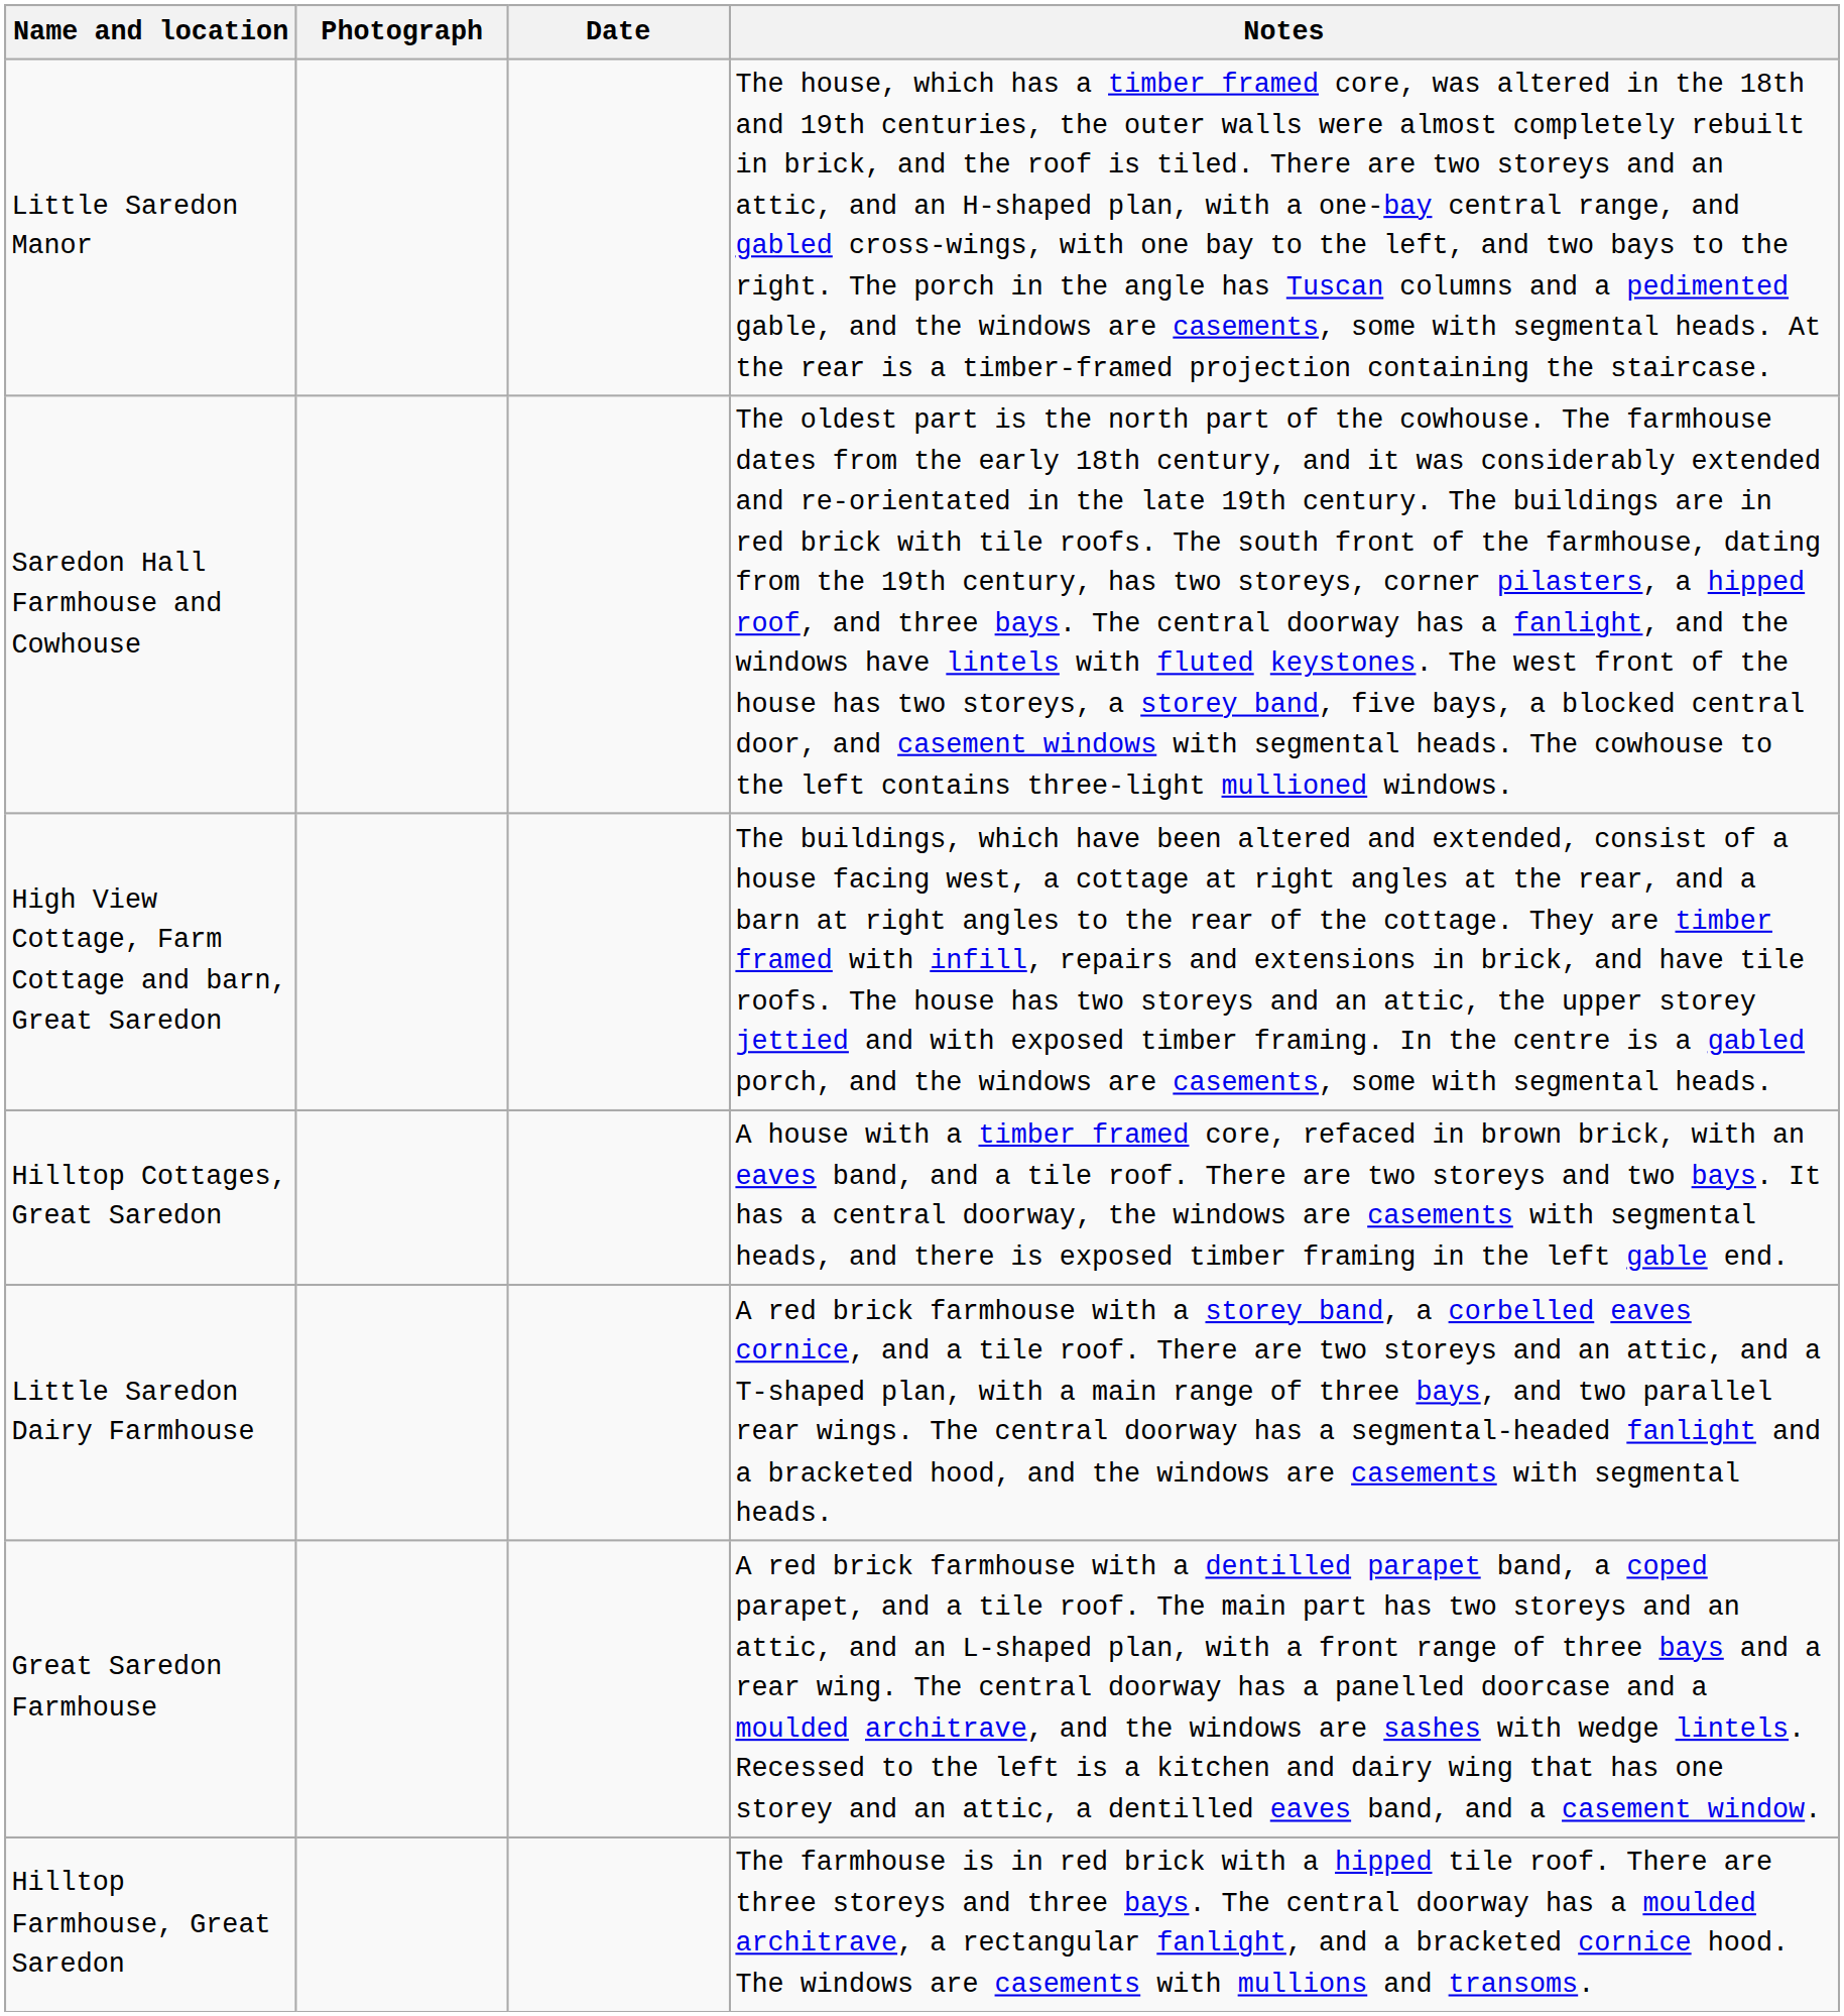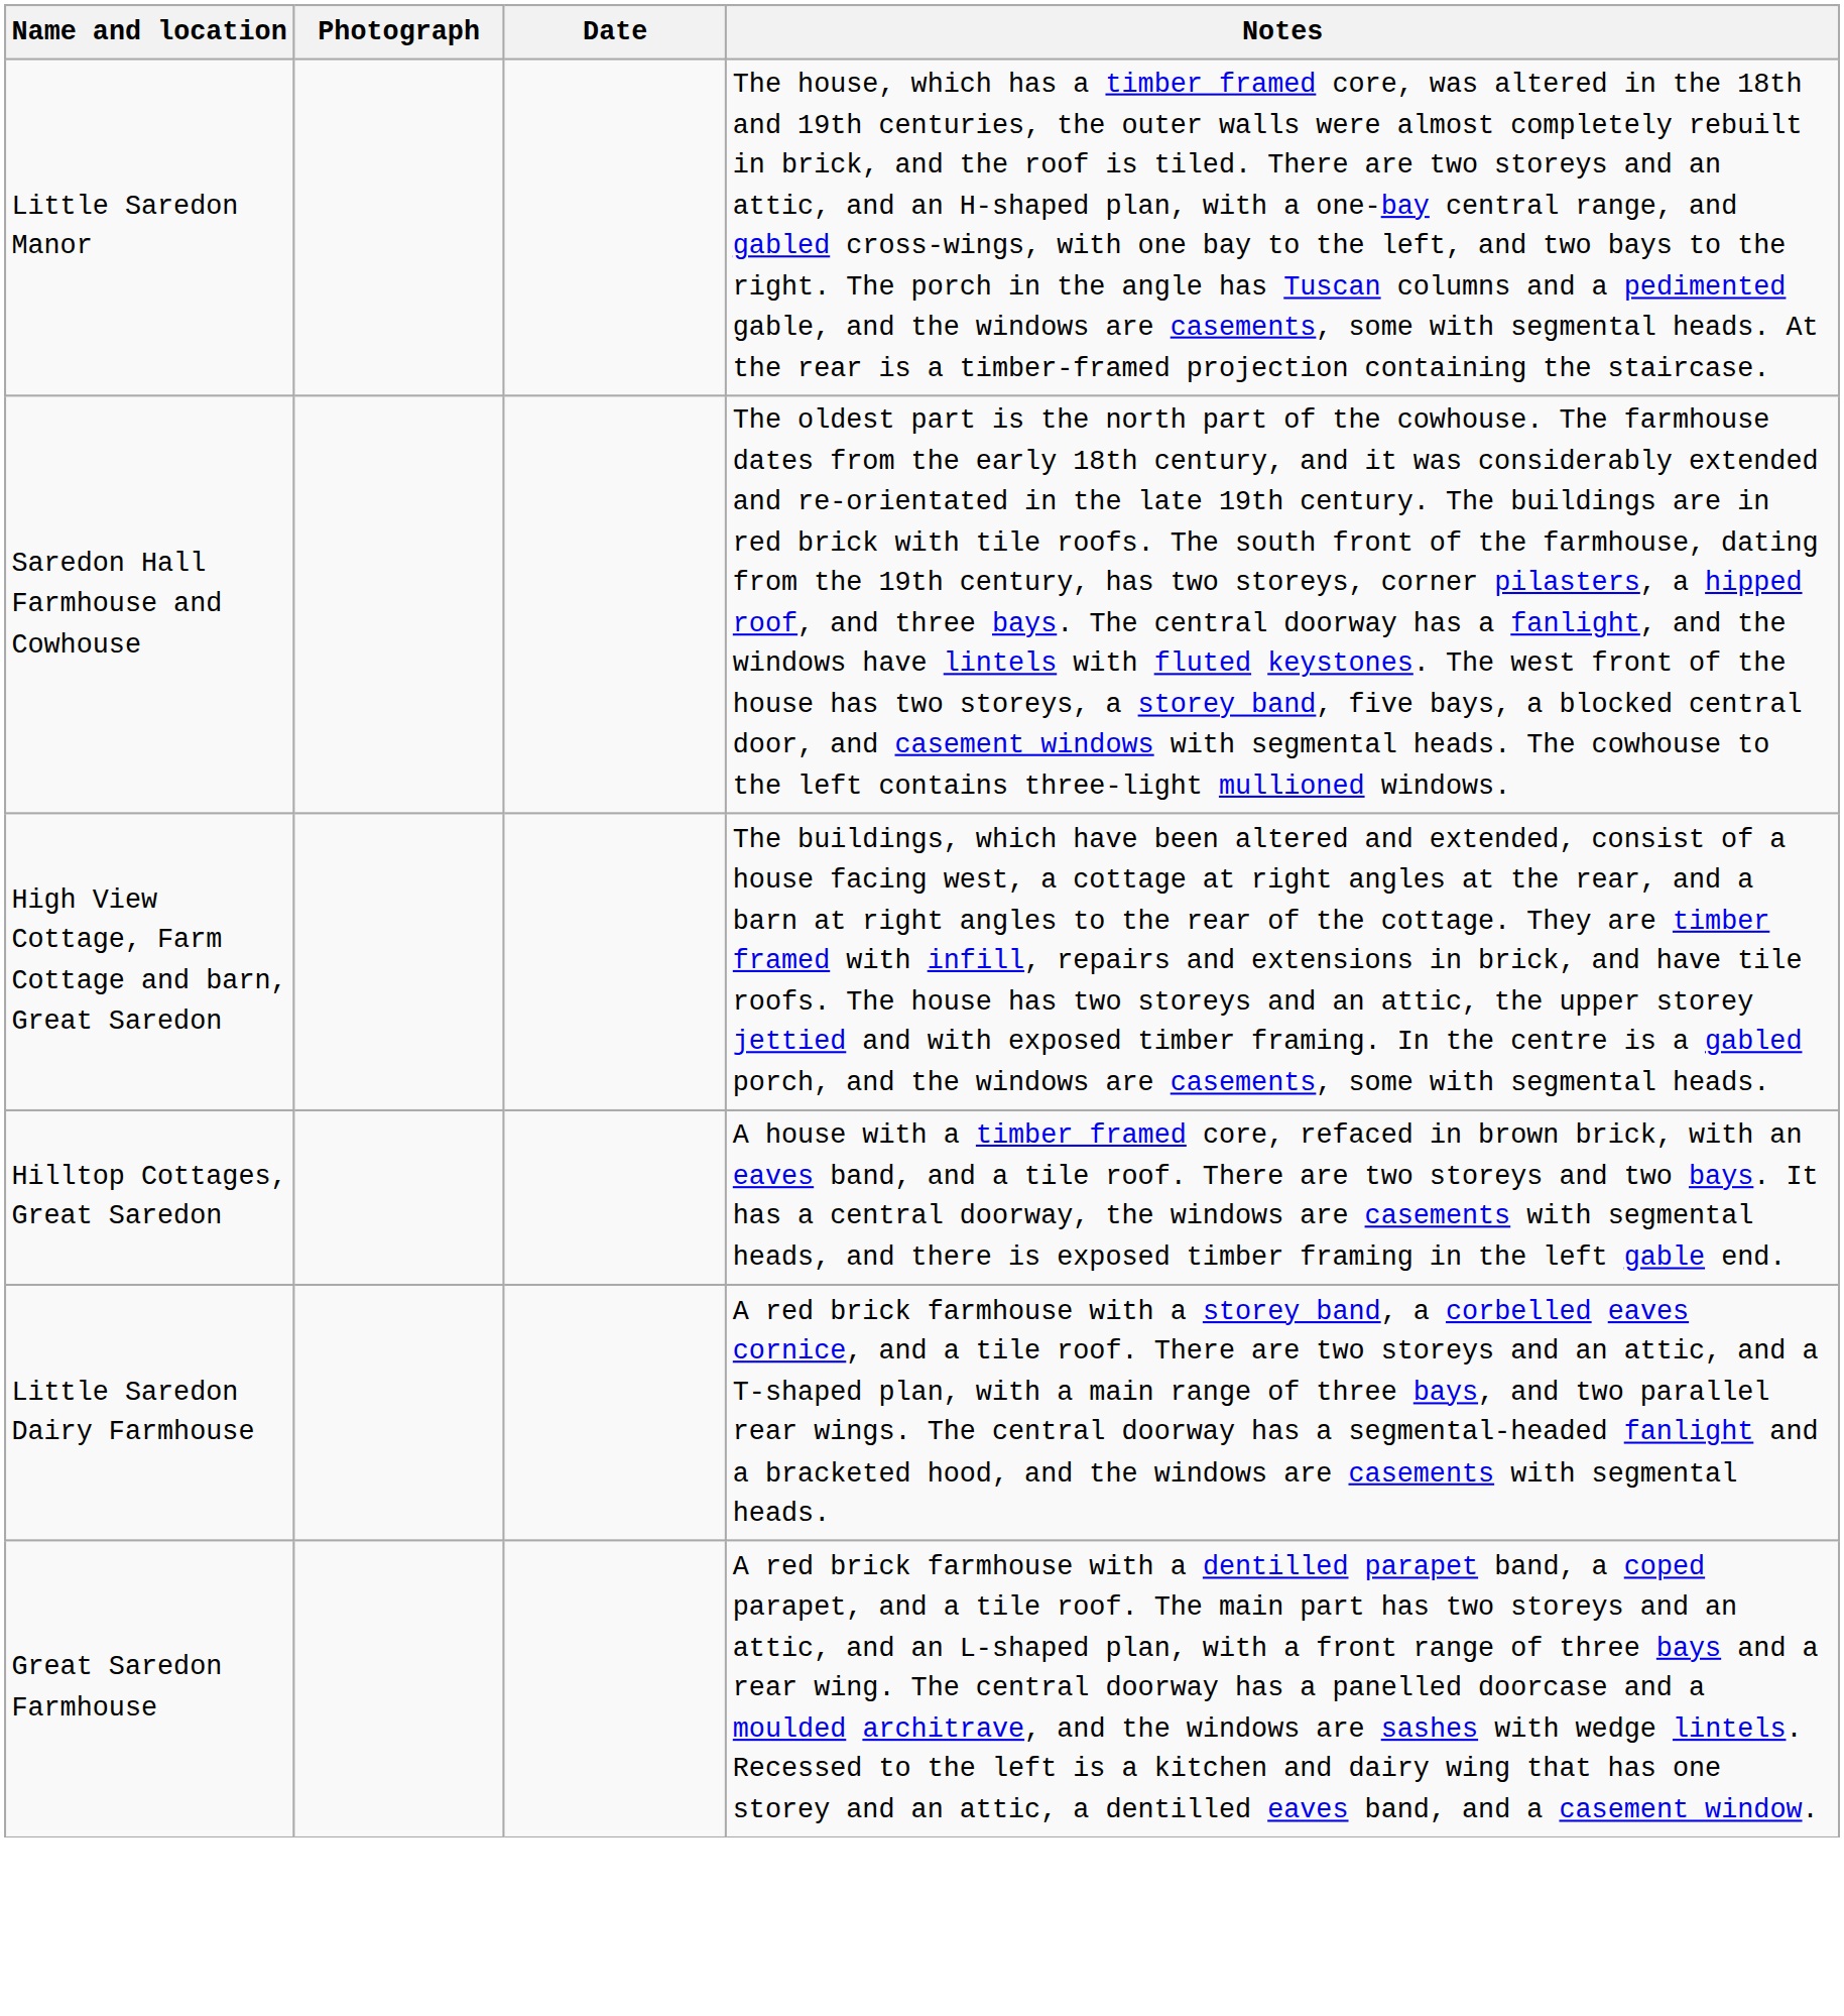- row: Hilltop Farmhouse, Great Saredon | The farmhouse is in red brick with a hipped tile roof. There are three storeys and three bays. The central doorway has a moulded architrave, a rectangular fanlight, and a bracketed cornice hood. The windows are casements with mullions and transoms.
